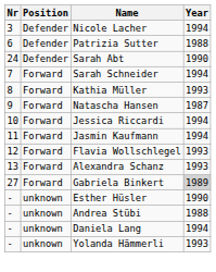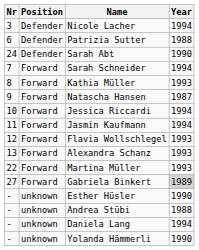+ row: 22 | Forward | Martina Müller | 1993
Yolanda Hämmerli | Year: 1993 -> 1990
